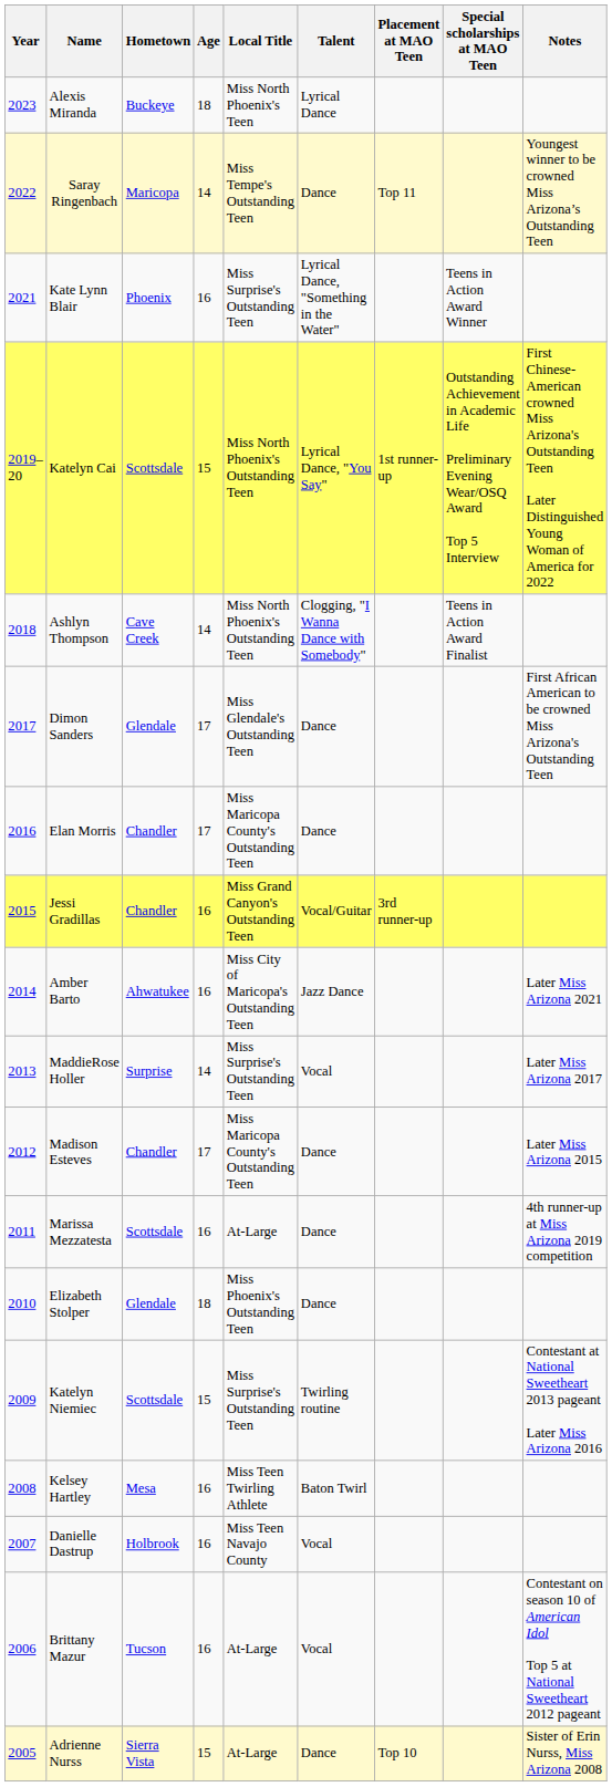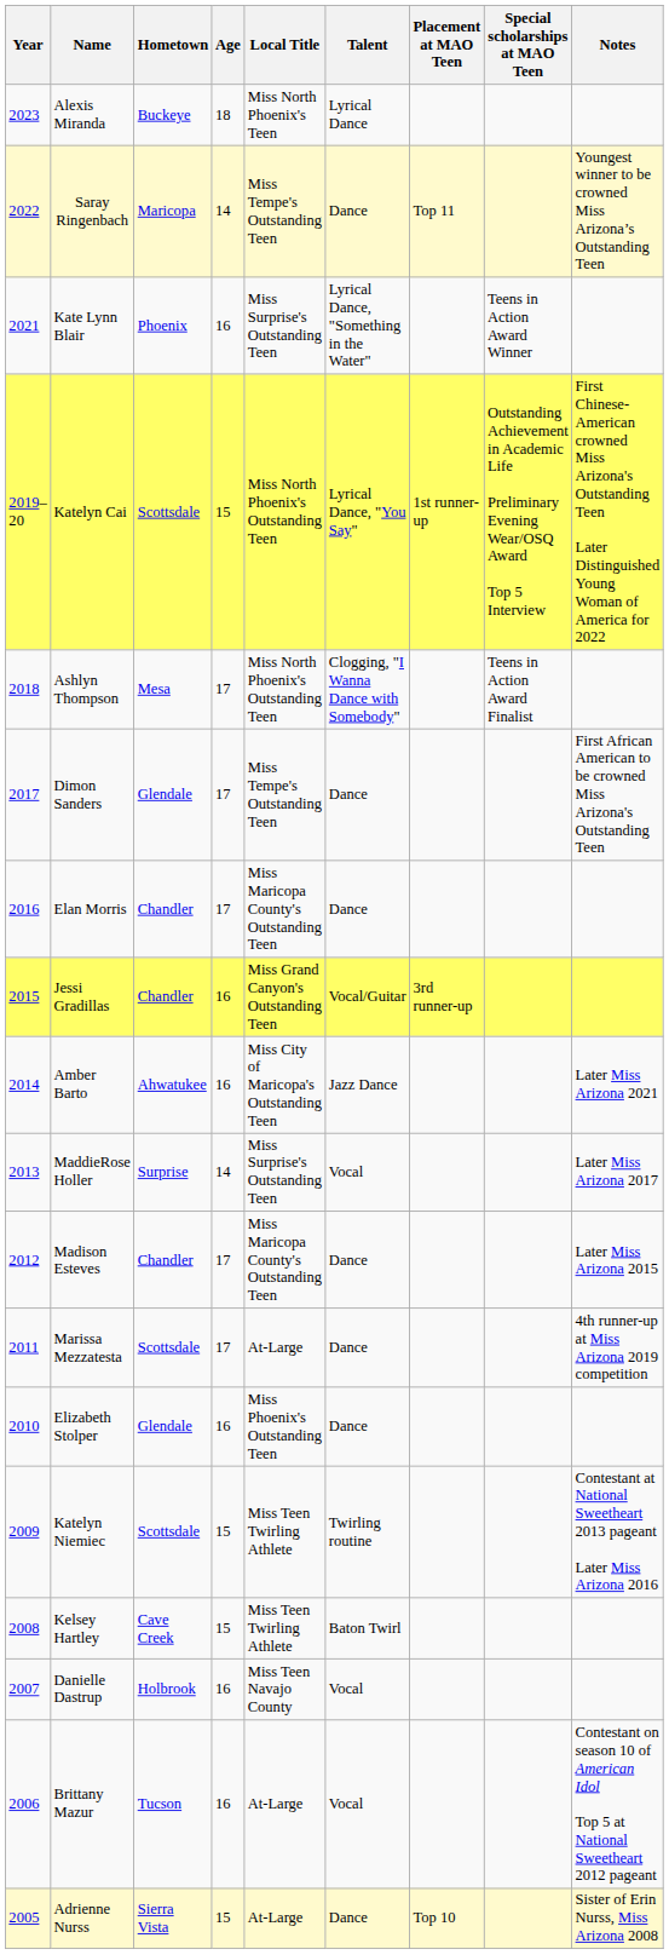Ashlyn Thompson | Hometown: Cave Creek -> Mesa
Ashlyn Thompson | Age: 14 -> 17
Dimon Sanders | Local Title: Miss Glendale's Outstanding Teen -> Miss Tempe's Outstanding Teen
Marissa Mezzatesta | Age: 16 -> 17
Elizabeth Stolper | Age: 18 -> 16
Katelyn Niemiec | Local Title: Miss Surprise's Outstanding Teen -> Miss Teen Twirling Athlete
Kelsey Hartley | Hometown: Mesa -> Cave Creek
Kelsey Hartley | Age: 16 -> 15
